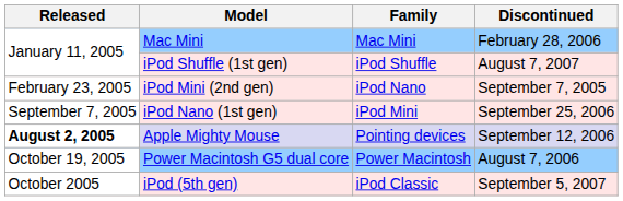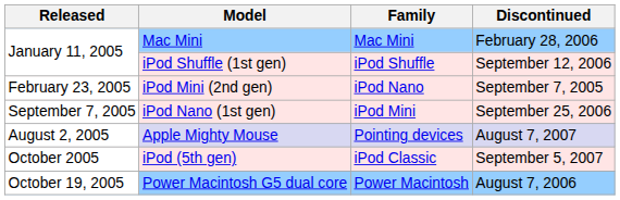iPod Shuffle (1st gen) | Discontinued: August 7, 2007 -> September 12, 2006
Apple Mighty Mouse | Released: bold -> normal
Apple Mighty Mouse | Discontinued: September 12, 2006 -> August 7, 2007
rows swapped: iPod (5th gen) <-> Power Macintosh G5 dual core
